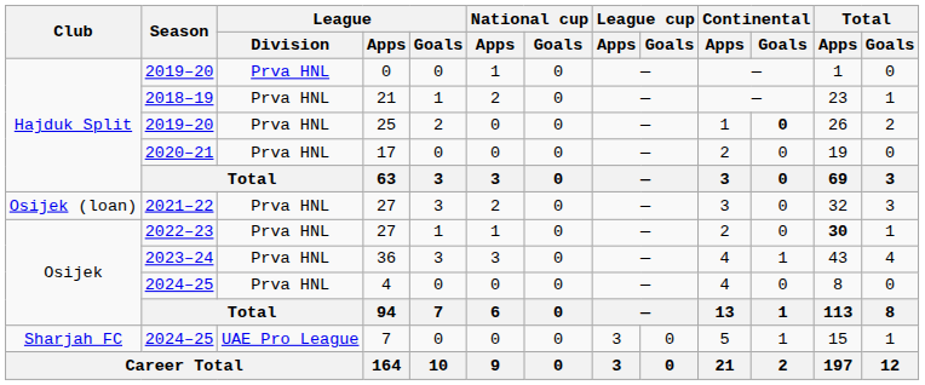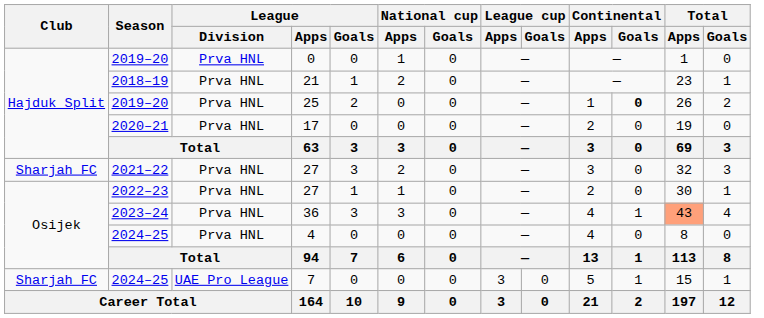2021–22 / 27 | Club: Osijek (loan) -> Sharjah FC
2022–23 / 27 | Total / Apps: bold -> normal
36 | Total / Apps: no background -> lightsalmon background
